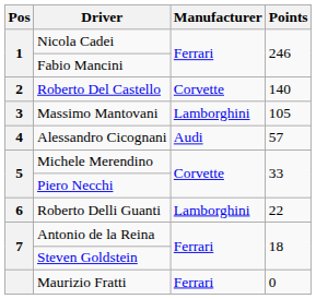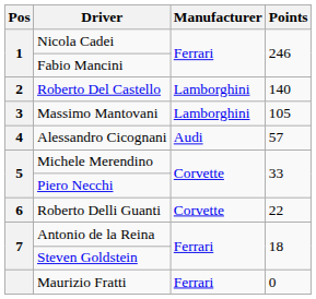Roberto Del Castello | Manufacturer: Corvette -> Lamborghini
Roberto Delli Guanti | Manufacturer: Lamborghini -> Corvette
